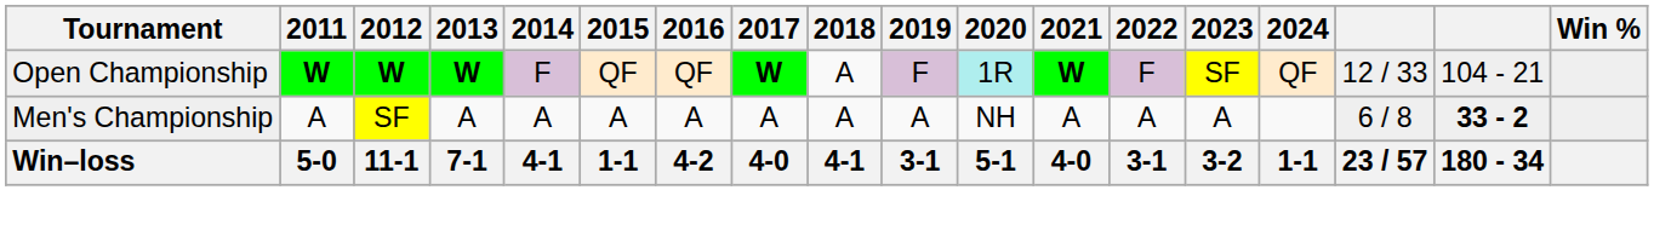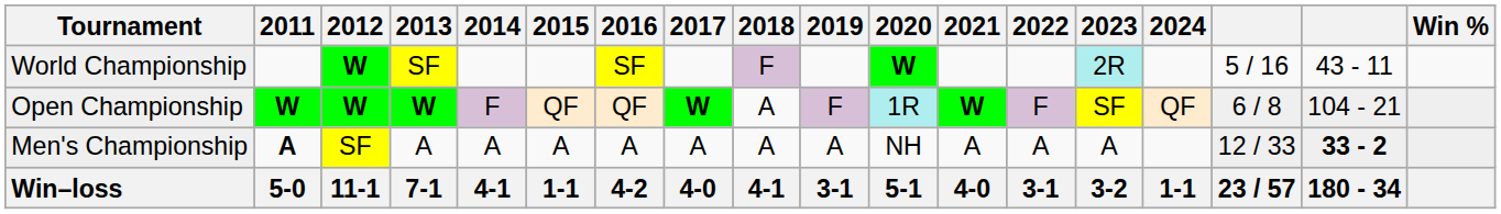+ row: World Championship | W | SF | SF | F | W | 2R | 5 / 16 | 43 - 11
Open Championship | column 16: 12 / 33 -> 6 / 8
Men's Championship | 2011: normal -> bold
Men's Championship | column 16: 6 / 8 -> 12 / 33
